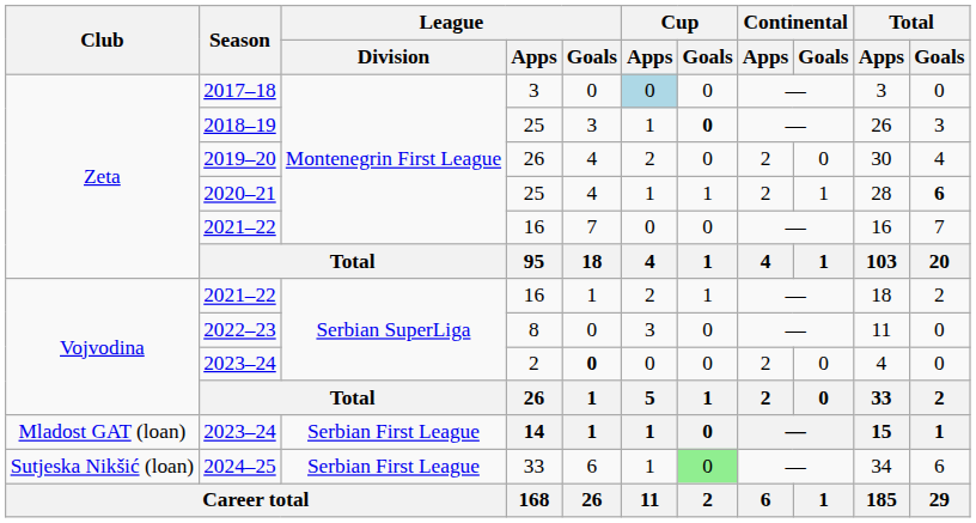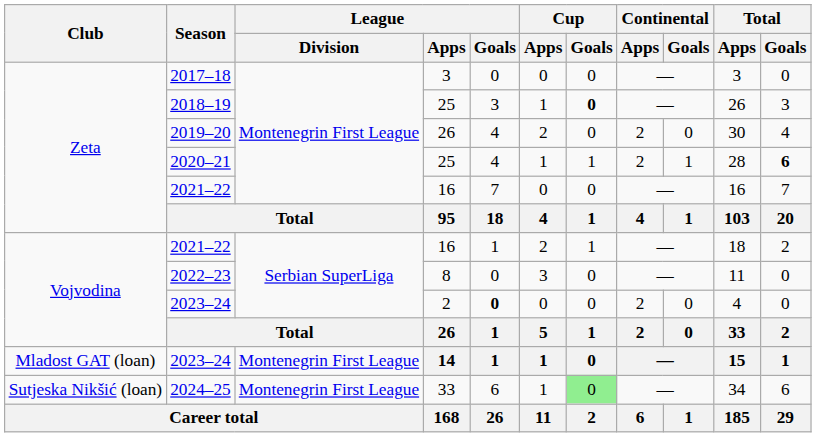2017–18 | Cup / Apps: lightblue background -> no background
Mladost GAT (loan) / 2023–24 | League / Division: Serbian First League -> Montenegrin First League
2024–25 | League / Division: Serbian First League -> Montenegrin First League
